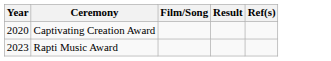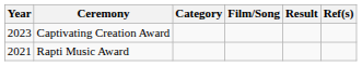+ column: Category
Captivating Creation Award | Year: 2020 -> 2023
Rapti Music Award | Year: 2023 -> 2021
